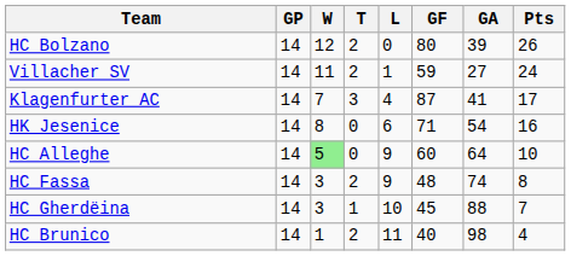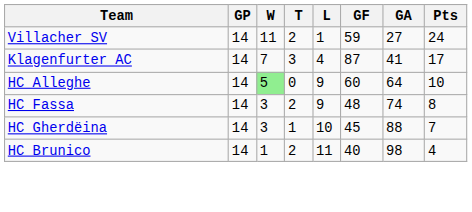- row: HC Bolzano | 14 | 12 | 2 | 0 | 80 | 39 | 26
- row: HK Jesenice | 14 | 8 | 0 | 6 | 71 | 54 | 16
